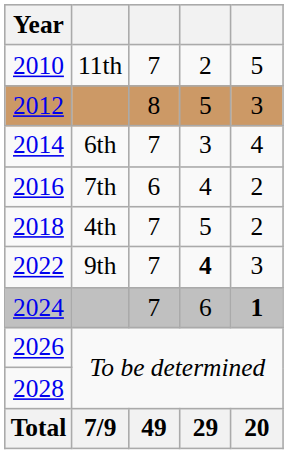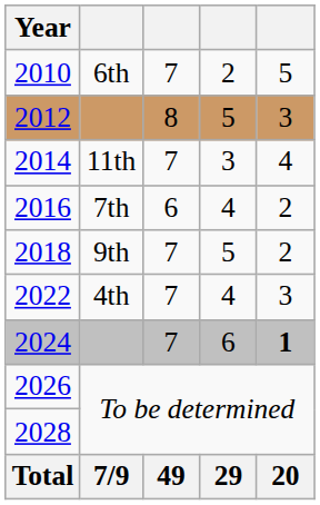2010 | column 2: 11th -> 6th
2014 | column 2: 6th -> 11th
2018 | column 2: 4th -> 9th
2022 | column 2: 9th -> 4th
2022 | column 4: bold -> normal
